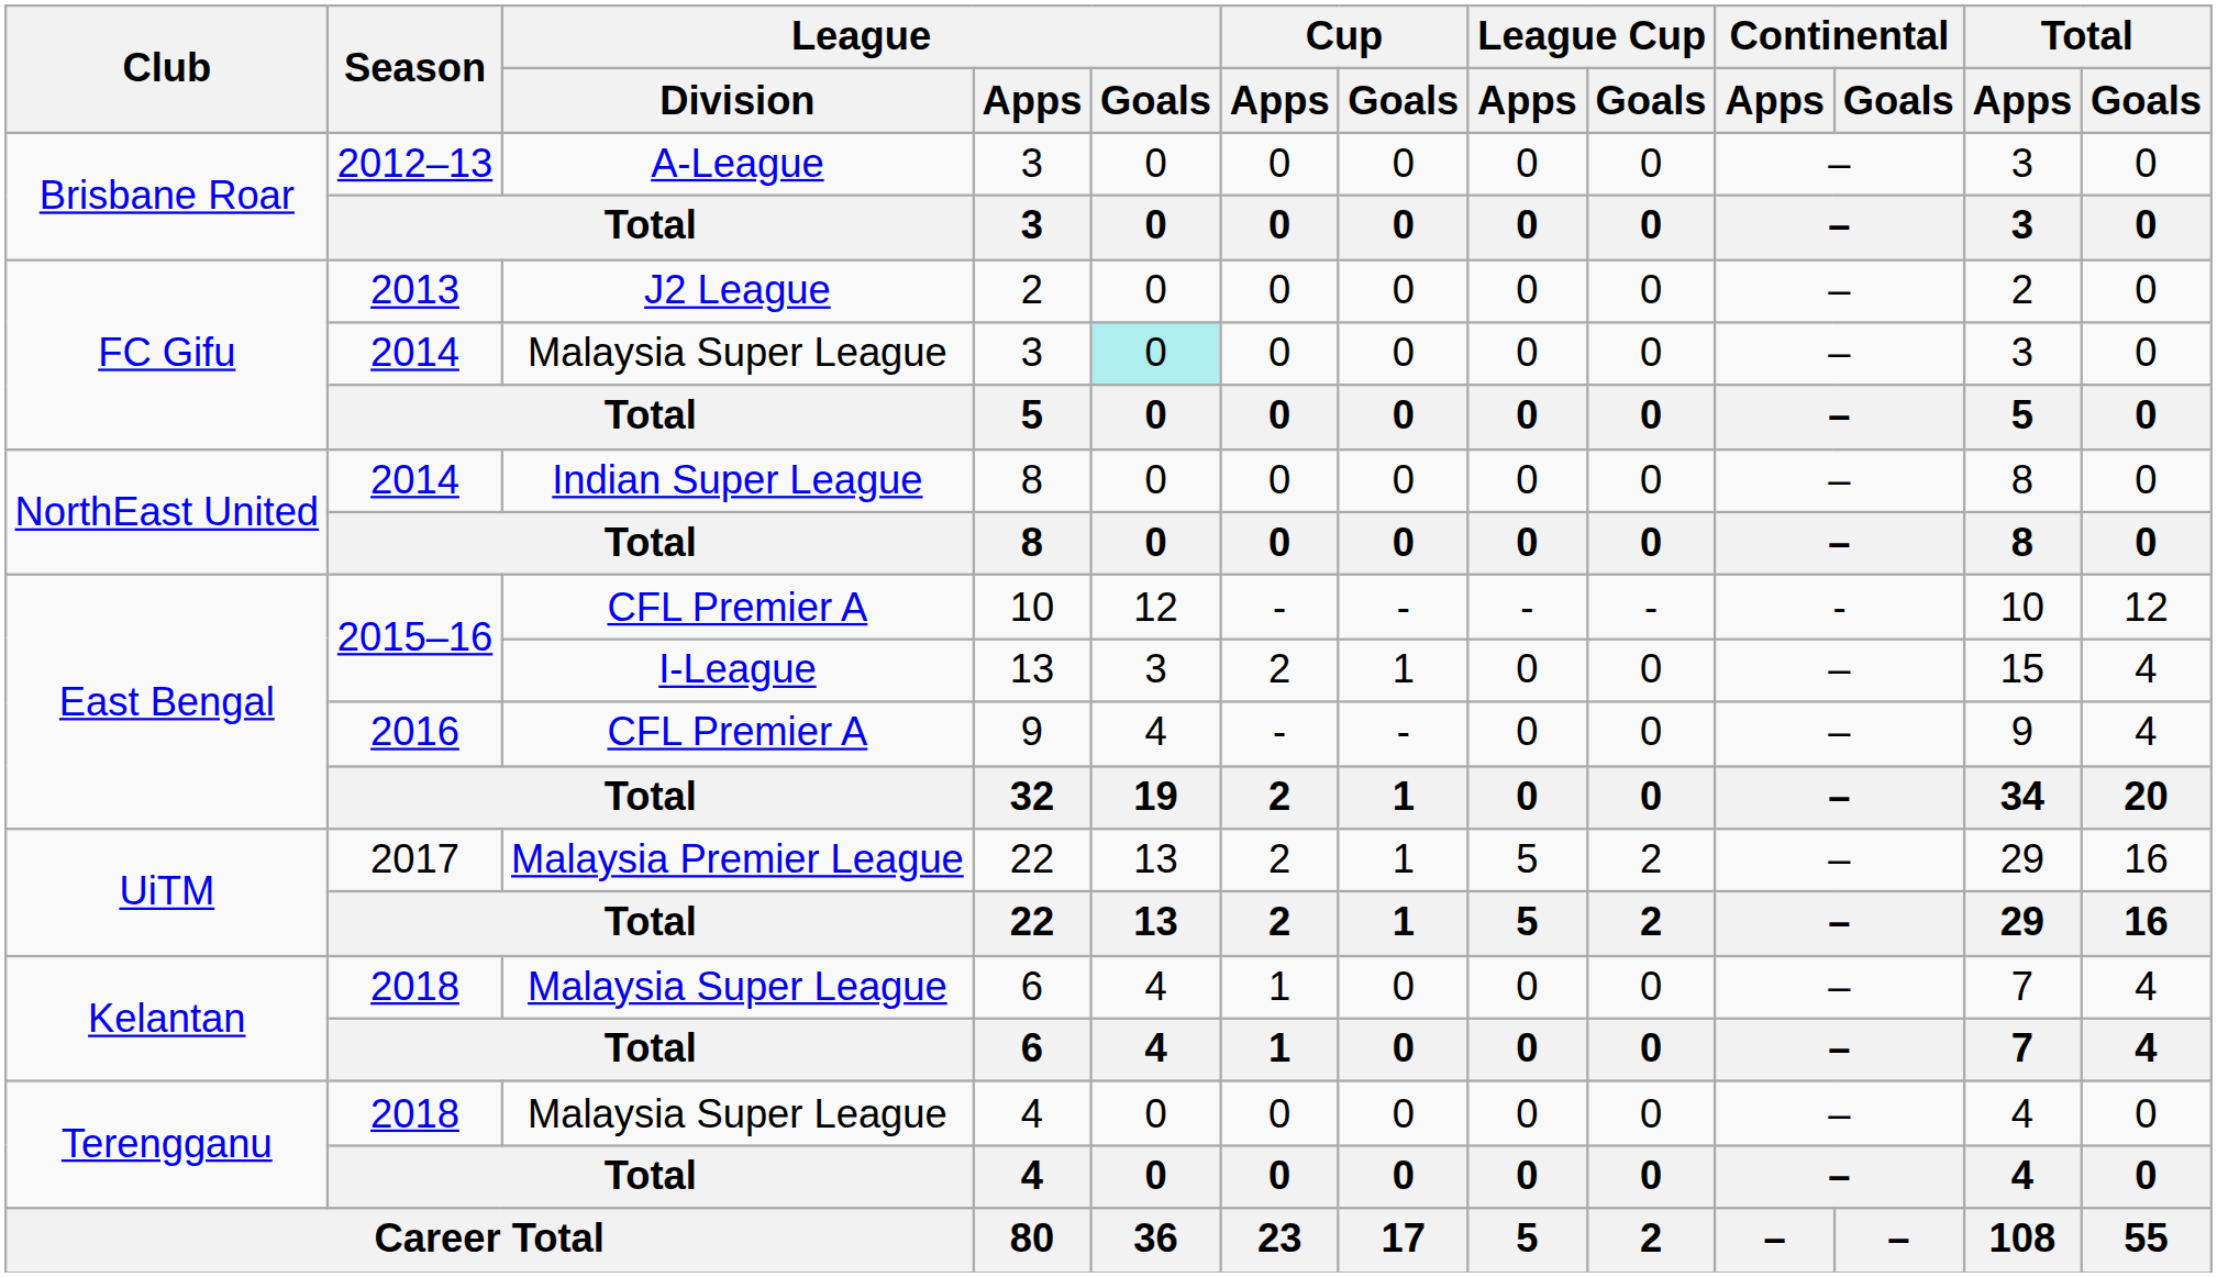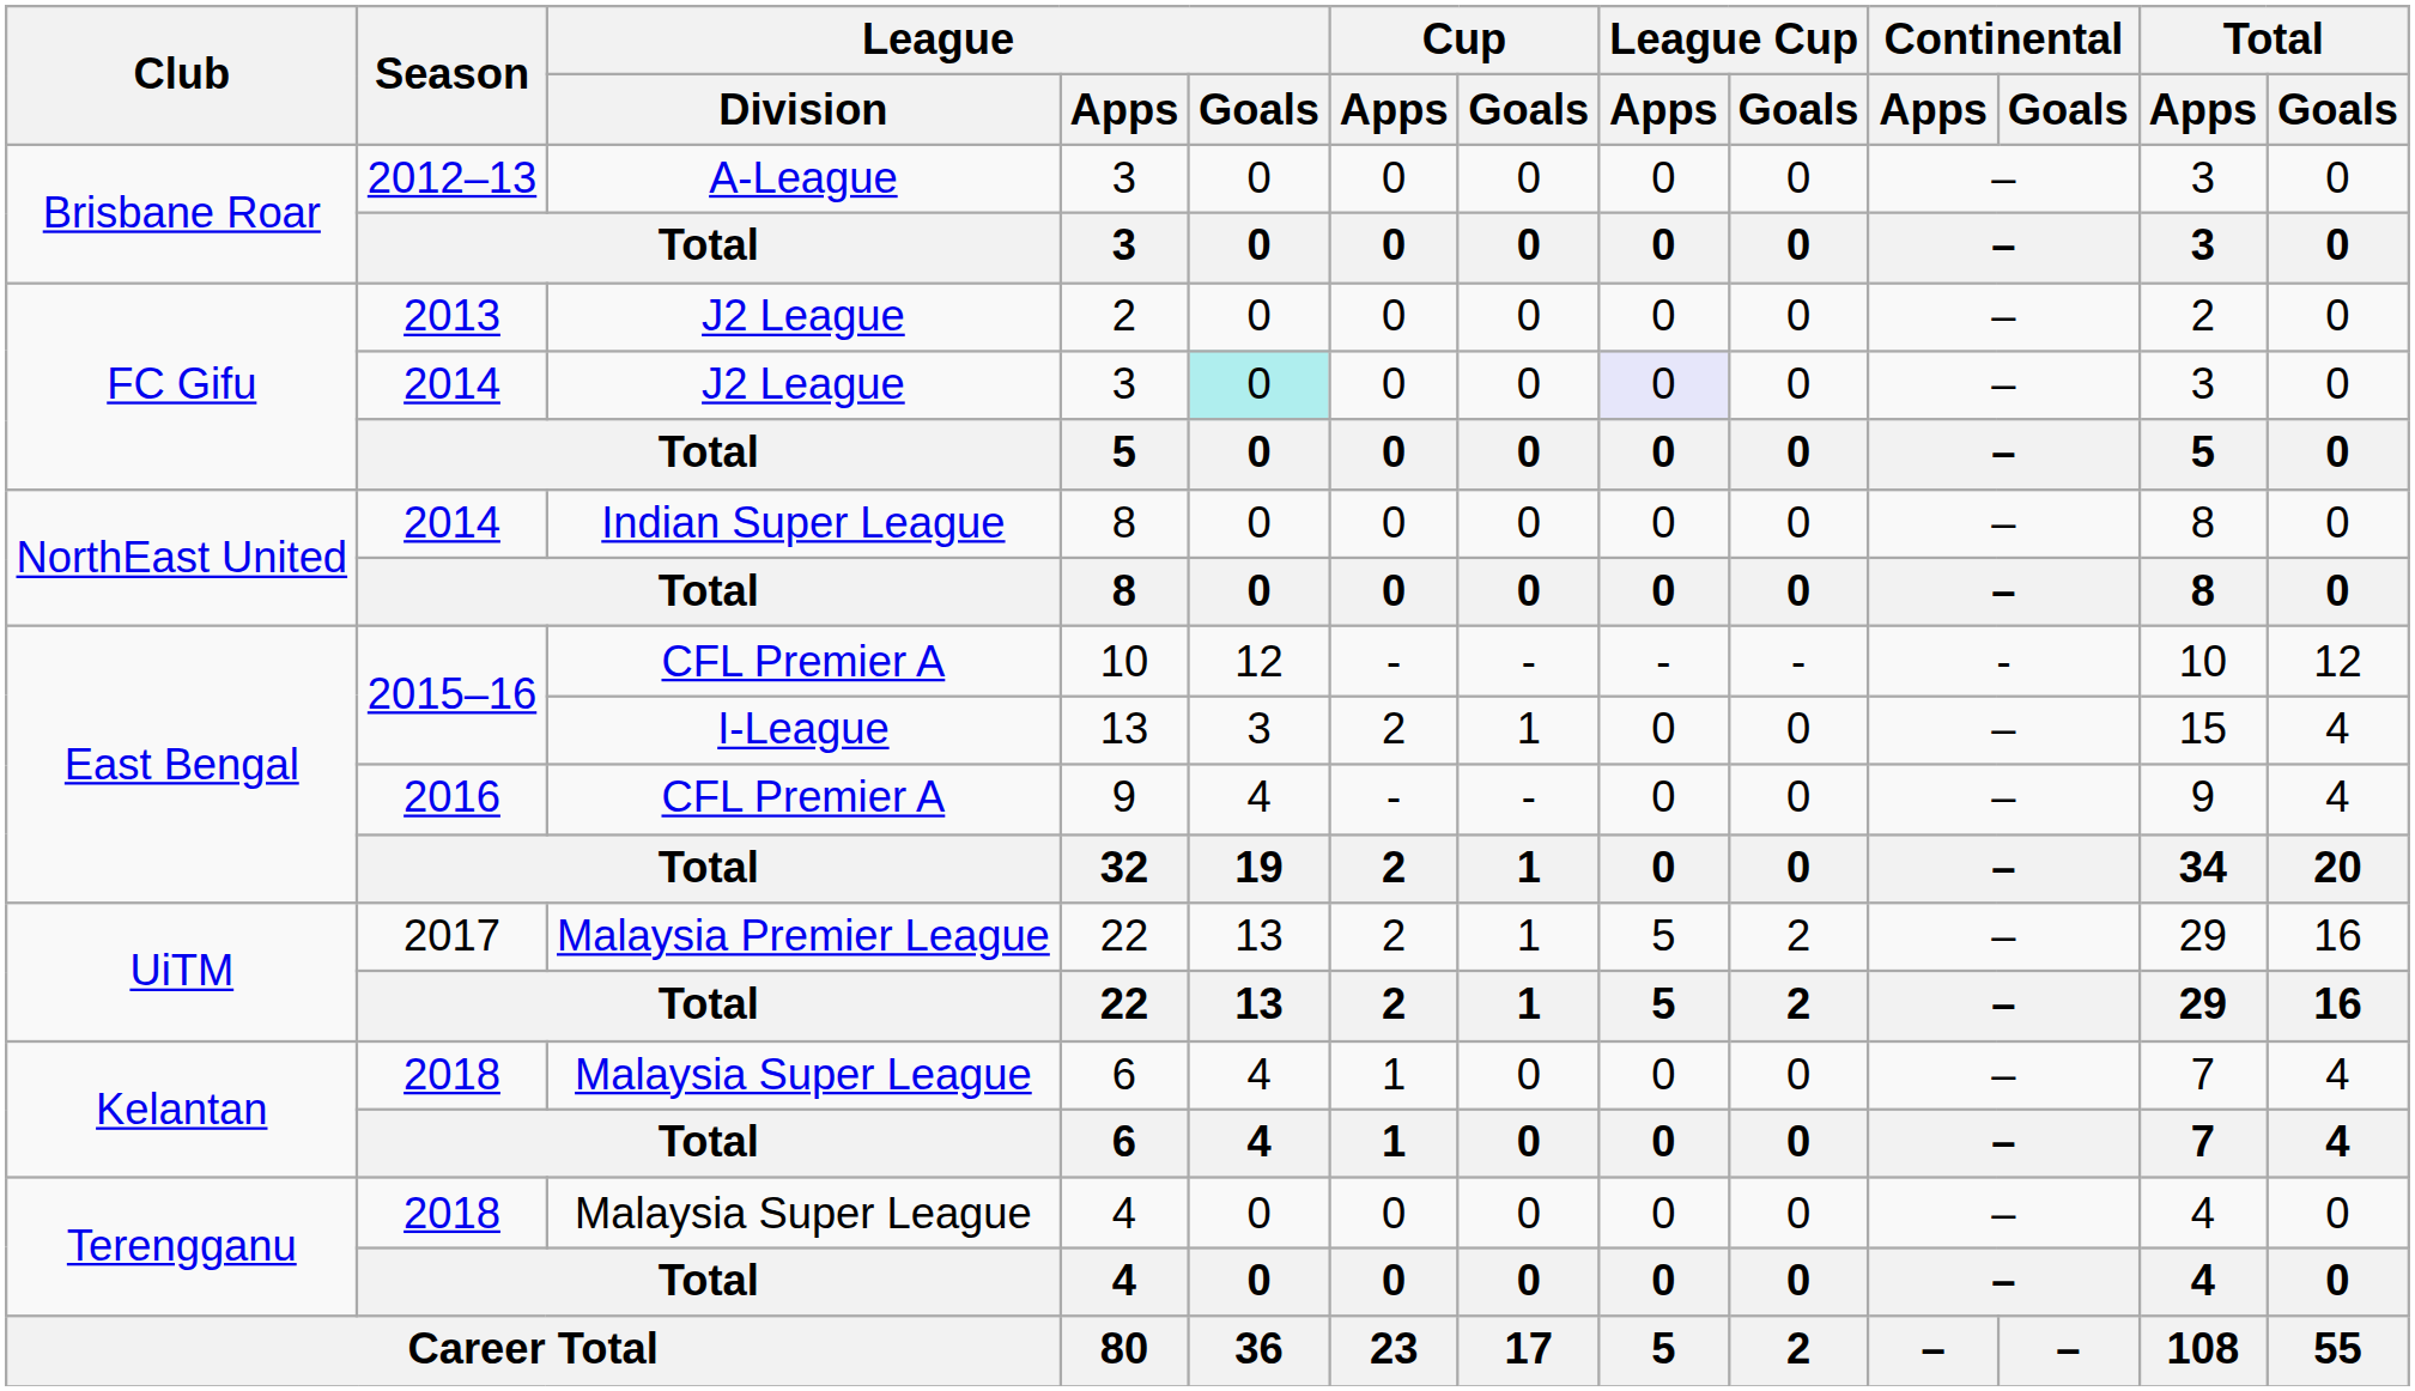FC Gifu / 3 | League / Division: Malaysia Super League -> J2 League
FC Gifu / 3 | League Cup / Apps: no background -> lavender background
